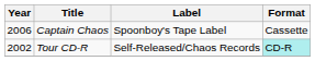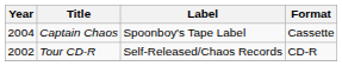Captain Chaos | Year: 2006 -> 2004
Tour CD-R | Format: paleturquoise background -> no background
